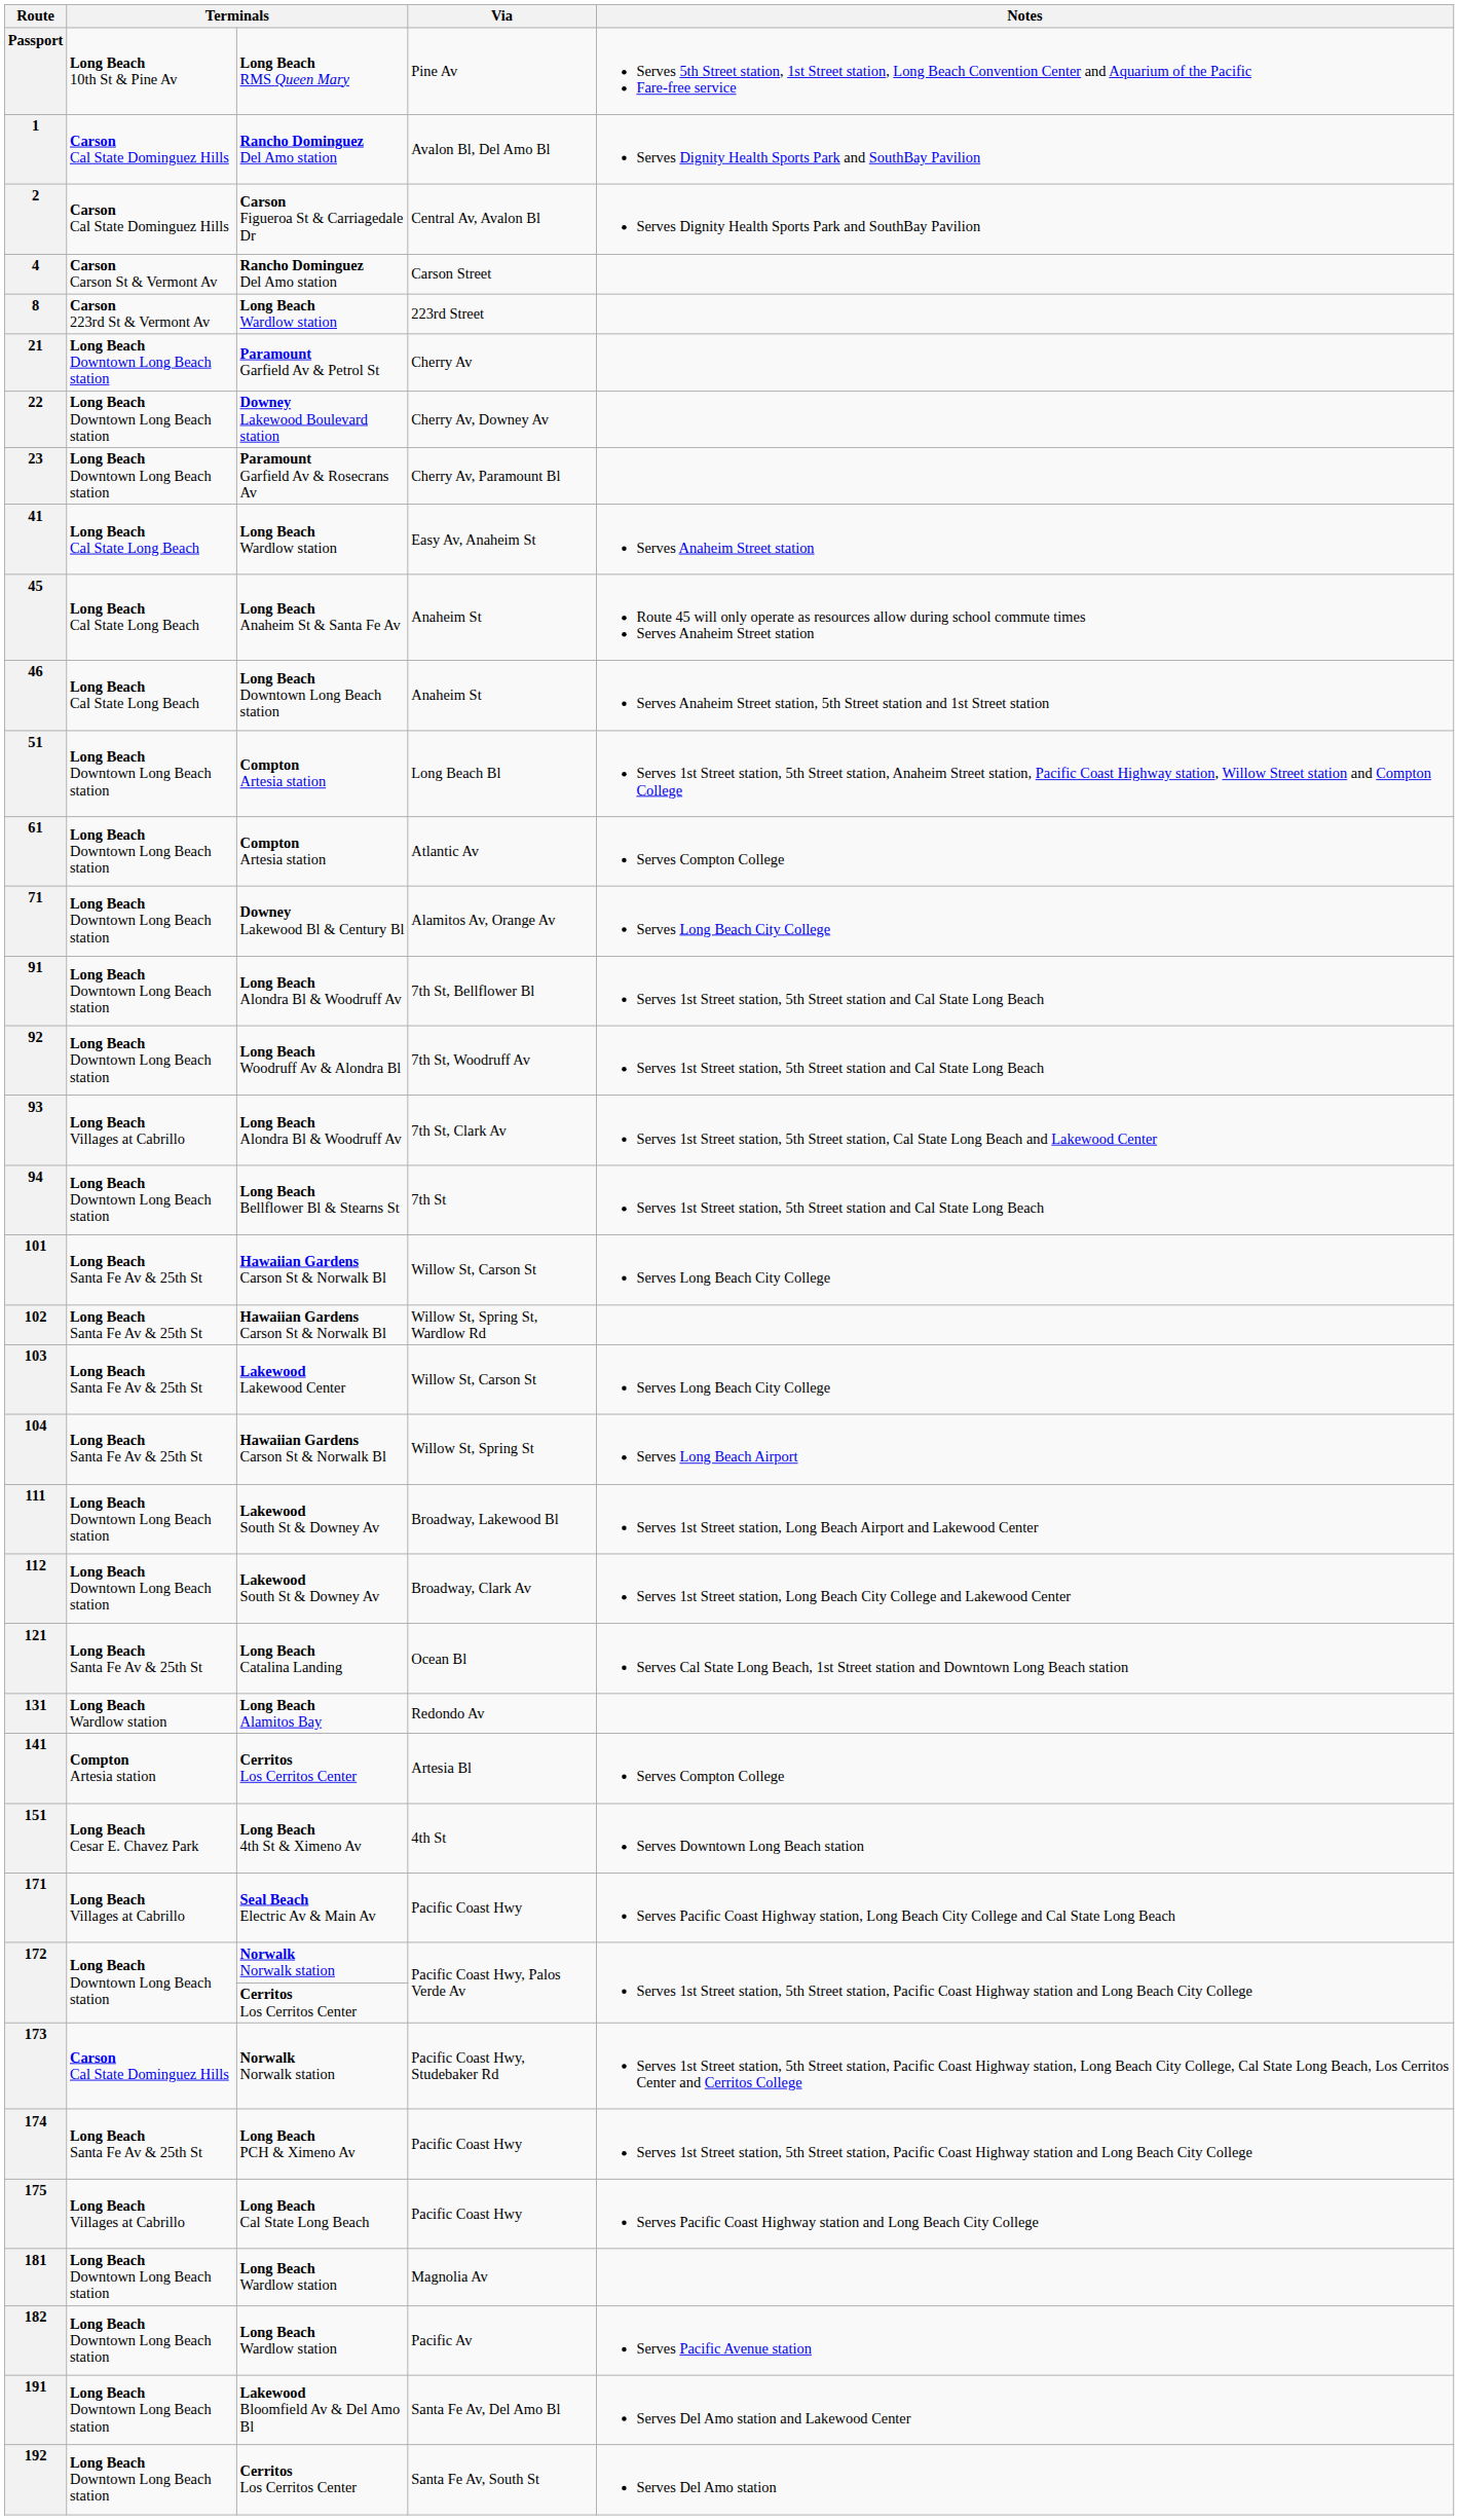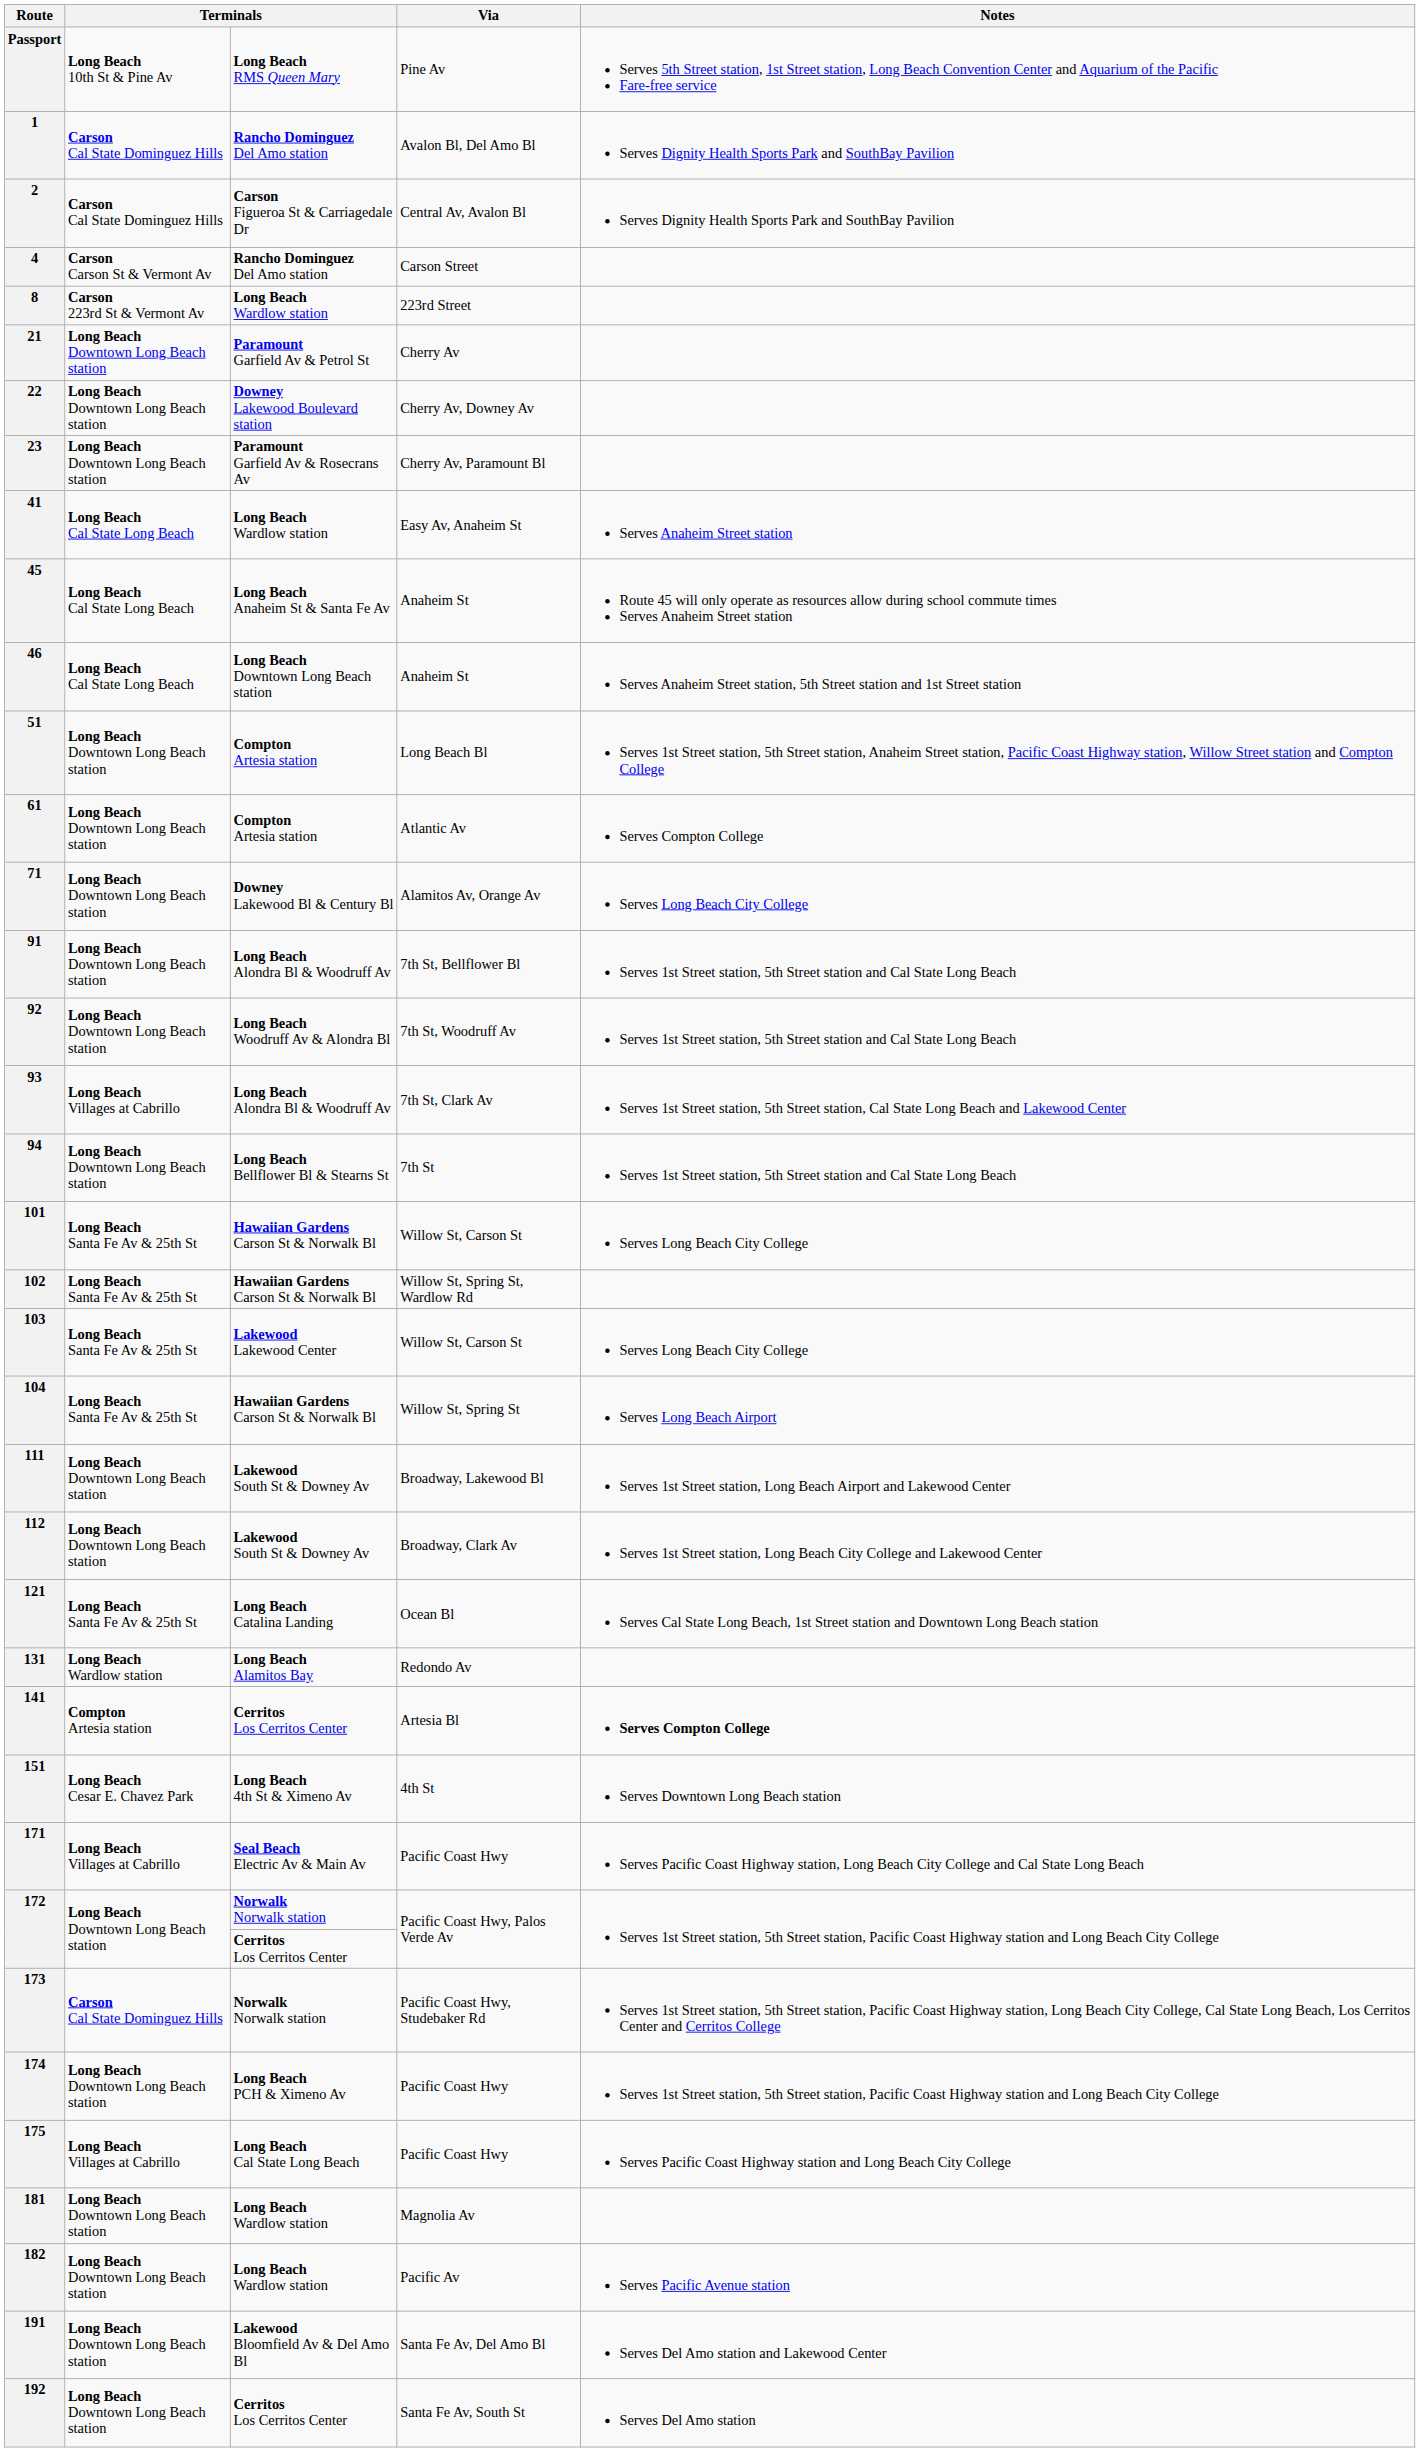141 | Notes: normal -> bold
174 | column 2: Long Beach Santa Fe Av & 25th St -> Long Beach Downtown Long Beach station
